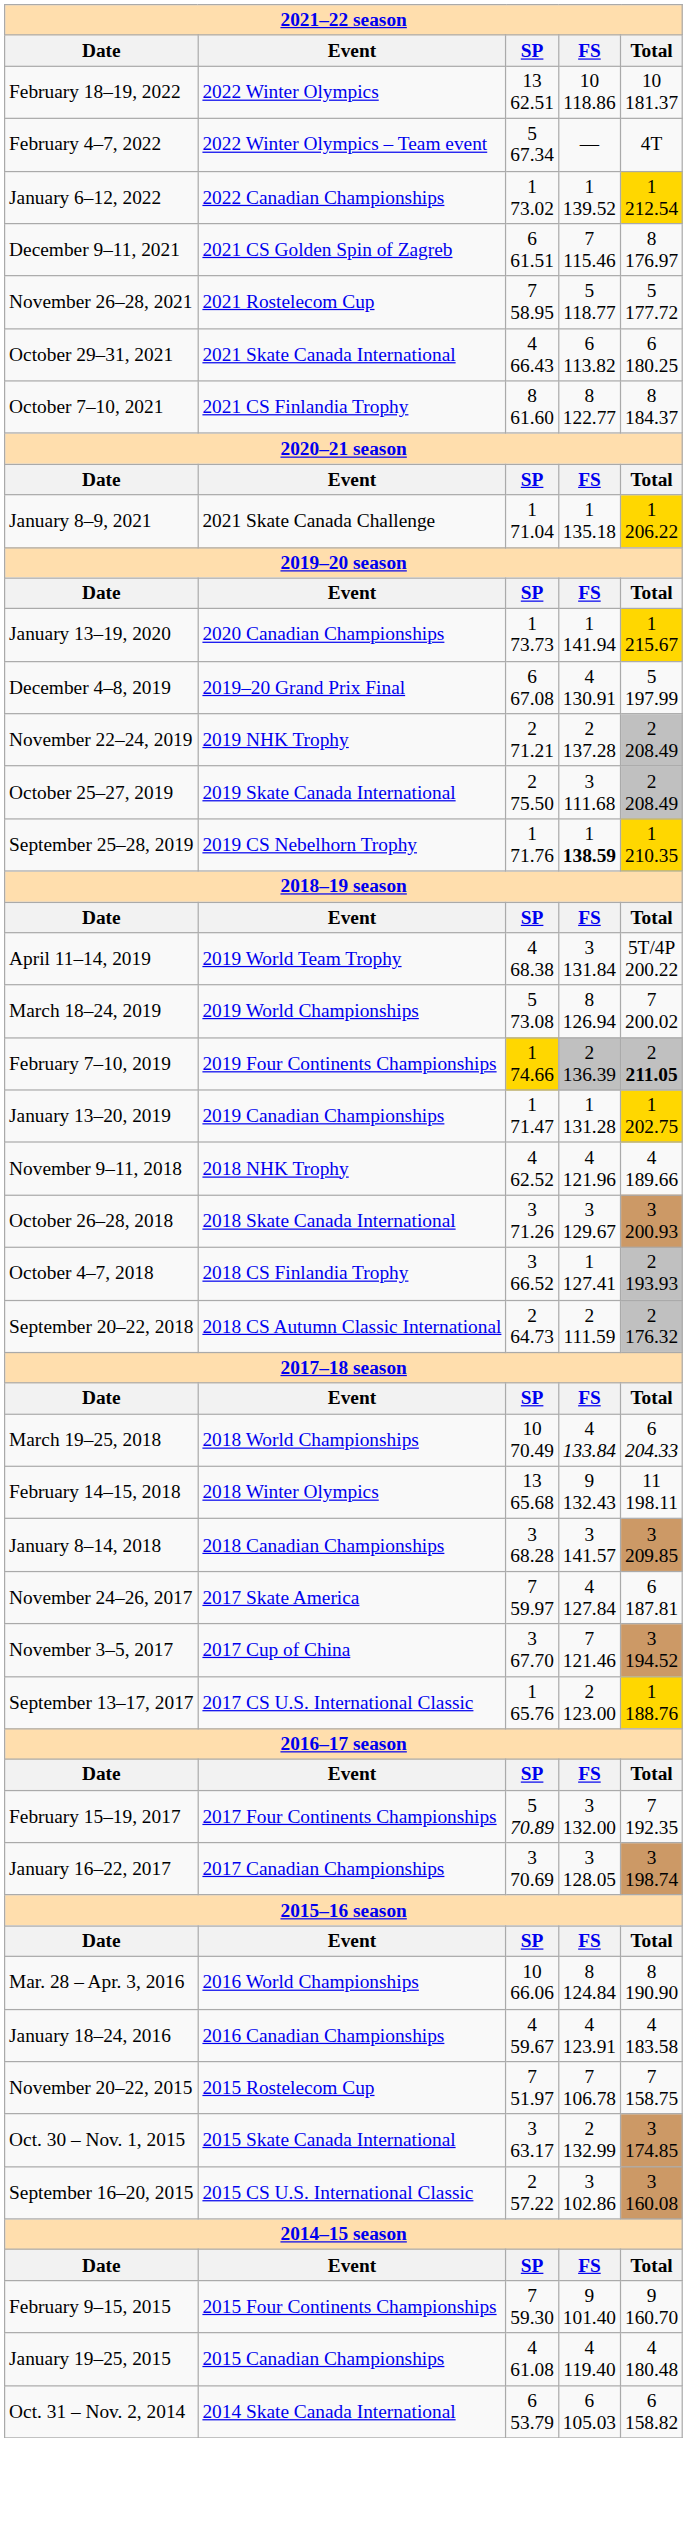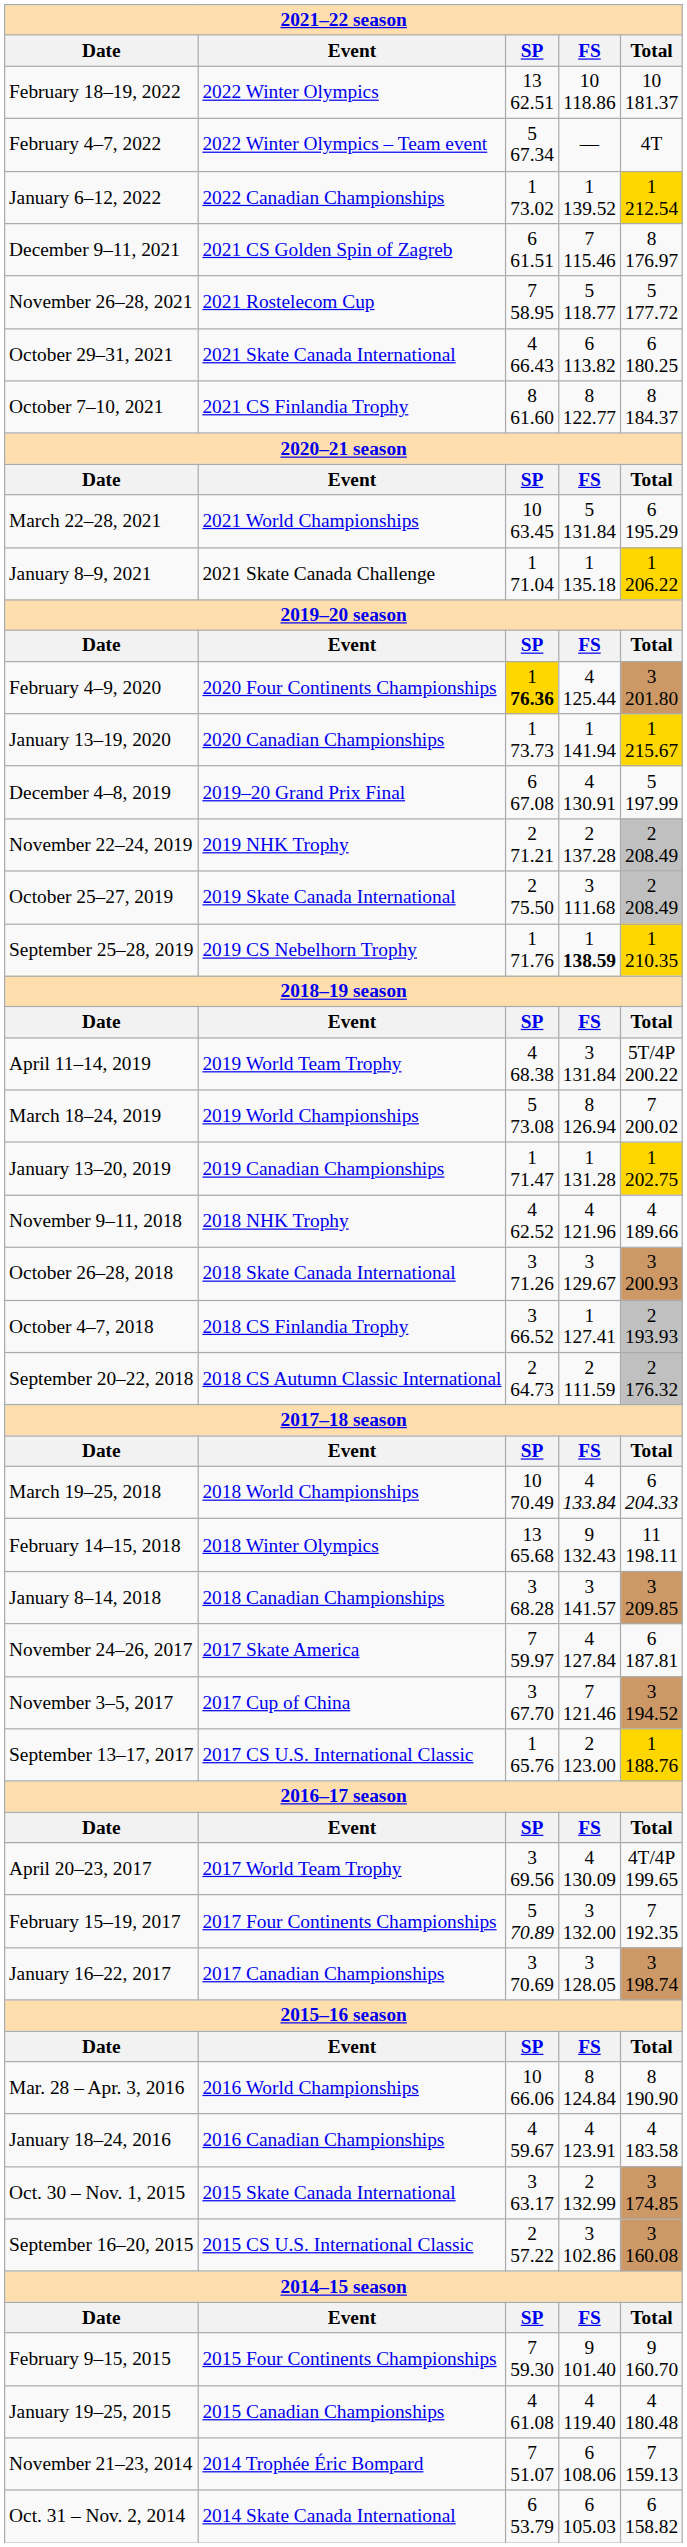+ row: March 22–28, 2021 | 2021 World Championships | 10 63.45 | 5 131.84 | 6 195.29
+ row: February 4–9, 2020 | 2020 Four Continents Championships | 1 76.36 | 4 125.44 | 3 201.80
- row: February 7–10, 2019 | 2019 Four Continents Championships | 1 74.66 | 2 136.39 | 2 211.05
+ row: April 20–23, 2017 | 2017 World Team Trophy | 3 69.56 | 4 130.09 | 4T/4P 199.65
- row: November 20–22, 2015 | 2015 Rostelecom Cup | 7 51.97 | 7 106.78 | 7 158.75
+ row: November 21–23, 2014 | 2014 Trophée Éric Bompard | 7 51.07 | 6 108.06 | 7 159.13
